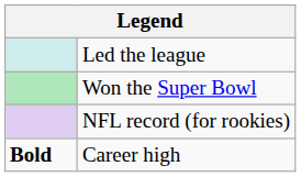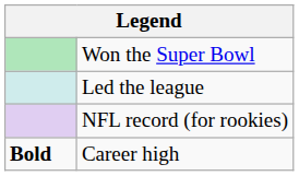rows swapped: Won the Super Bowl <-> Led the league
